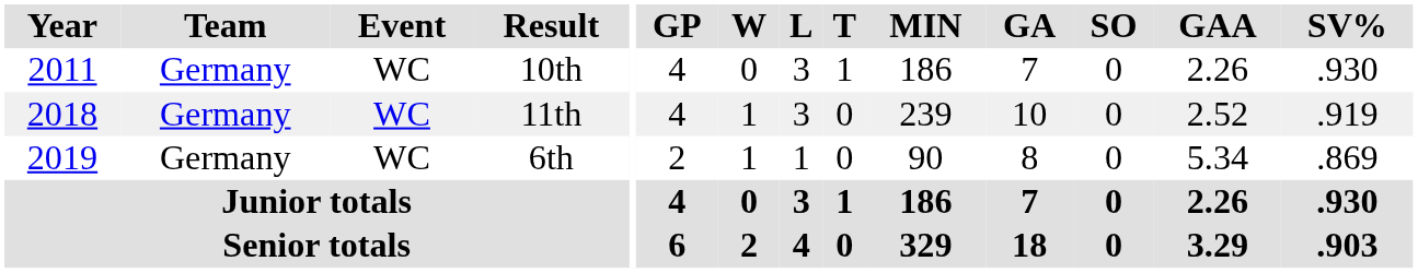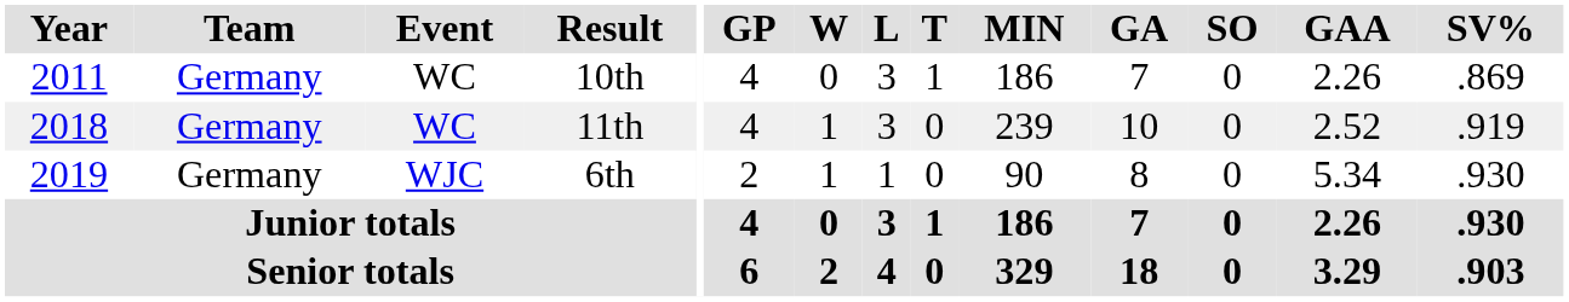10th | SV%: .930 -> .869
6th | Event: WC -> WJC
6th | SV%: .869 -> .930
